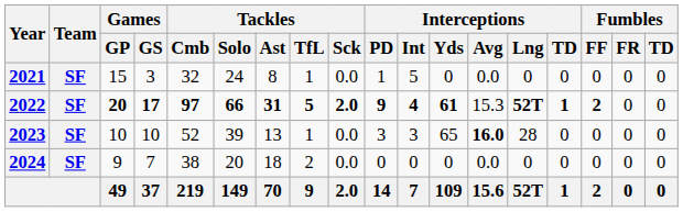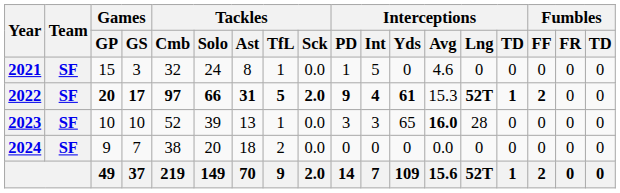2021 | Interceptions / Avg: 0.0 -> 4.6
